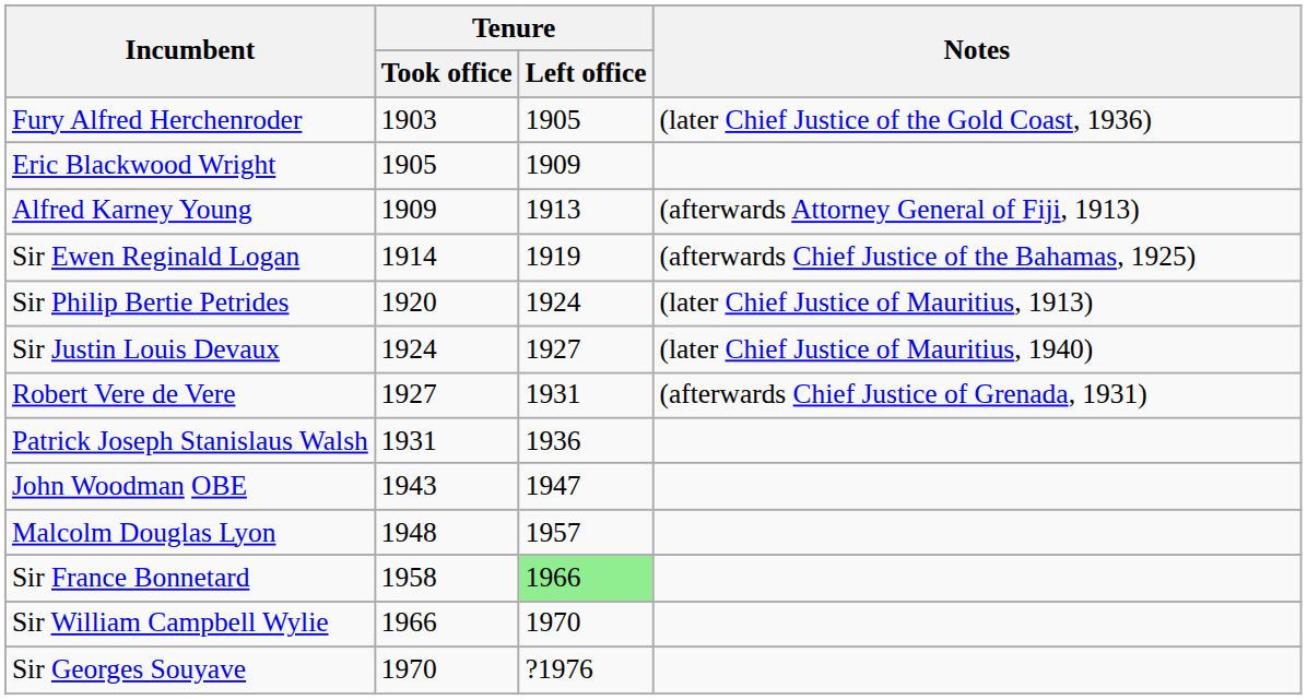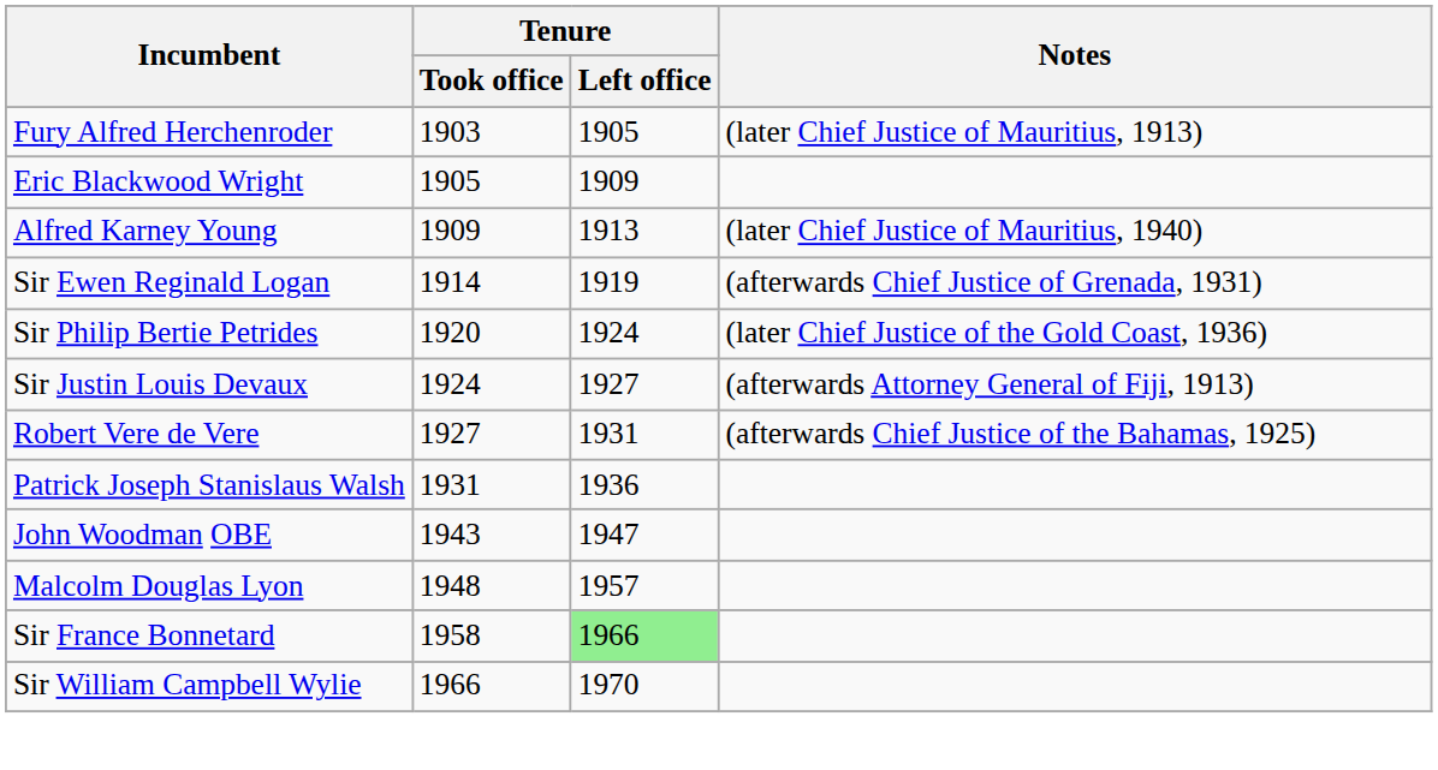Fury Alfred Herchenroder | Notes: (later Chief Justice of the Gold Coast, 1936) -> (later Chief Justice of Mauritius, 1913)
Alfred Karney Young | Notes: (afterwards Attorney General of Fiji, 1913) -> (later Chief Justice of Mauritius, 1940)
Sir Ewen Reginald Logan | Notes: (afterwards Chief Justice of the Bahamas, 1925) -> (afterwards Chief Justice of Grenada, 1931)
Sir Philip Bertie Petrides | Notes: (later Chief Justice of Mauritius, 1913) -> (later Chief Justice of the Gold Coast, 1936)
Sir Justin Louis Devaux | Notes: (later Chief Justice of Mauritius, 1940) -> (afterwards Attorney General of Fiji, 1913)
Robert Vere de Vere | Notes: (afterwards Chief Justice of Grenada, 1931) -> (afterwards Chief Justice of the Bahamas, 1925)
- row: Sir Georges Souyave | 1970 | ?1976
